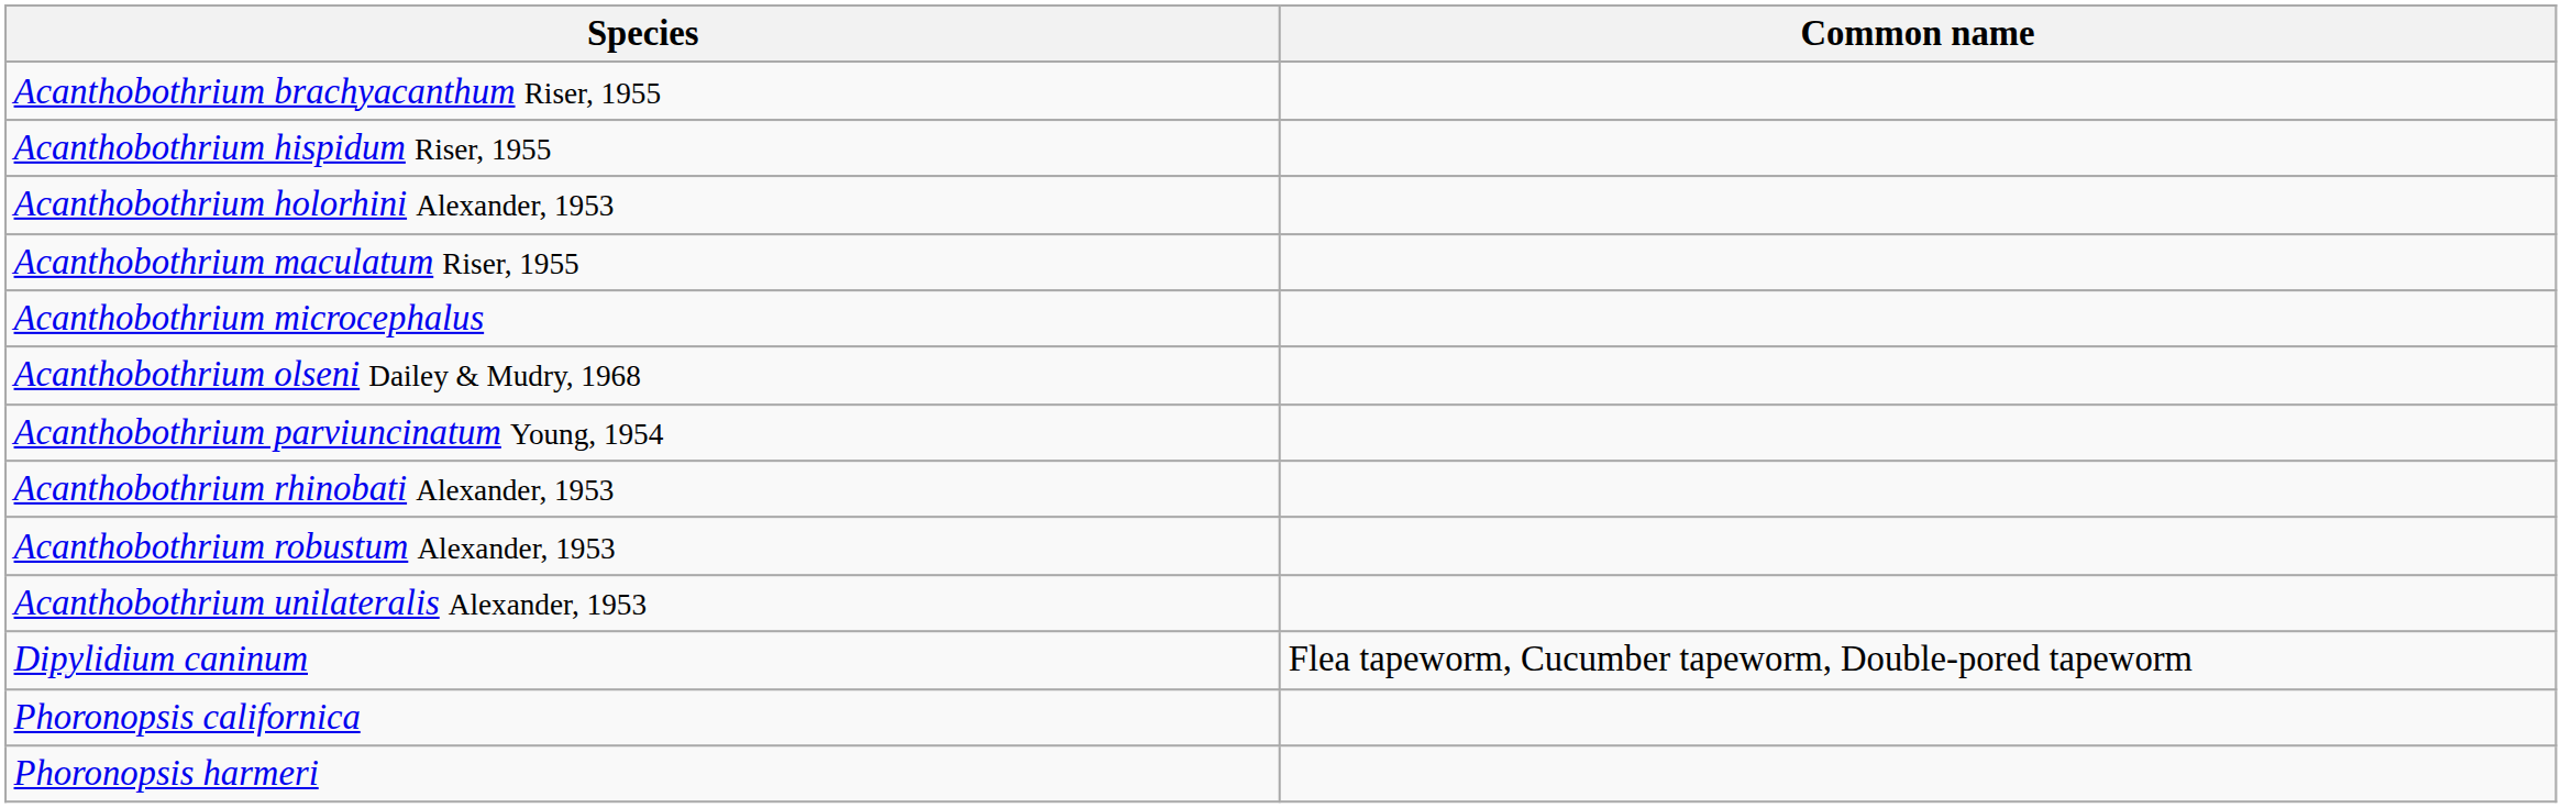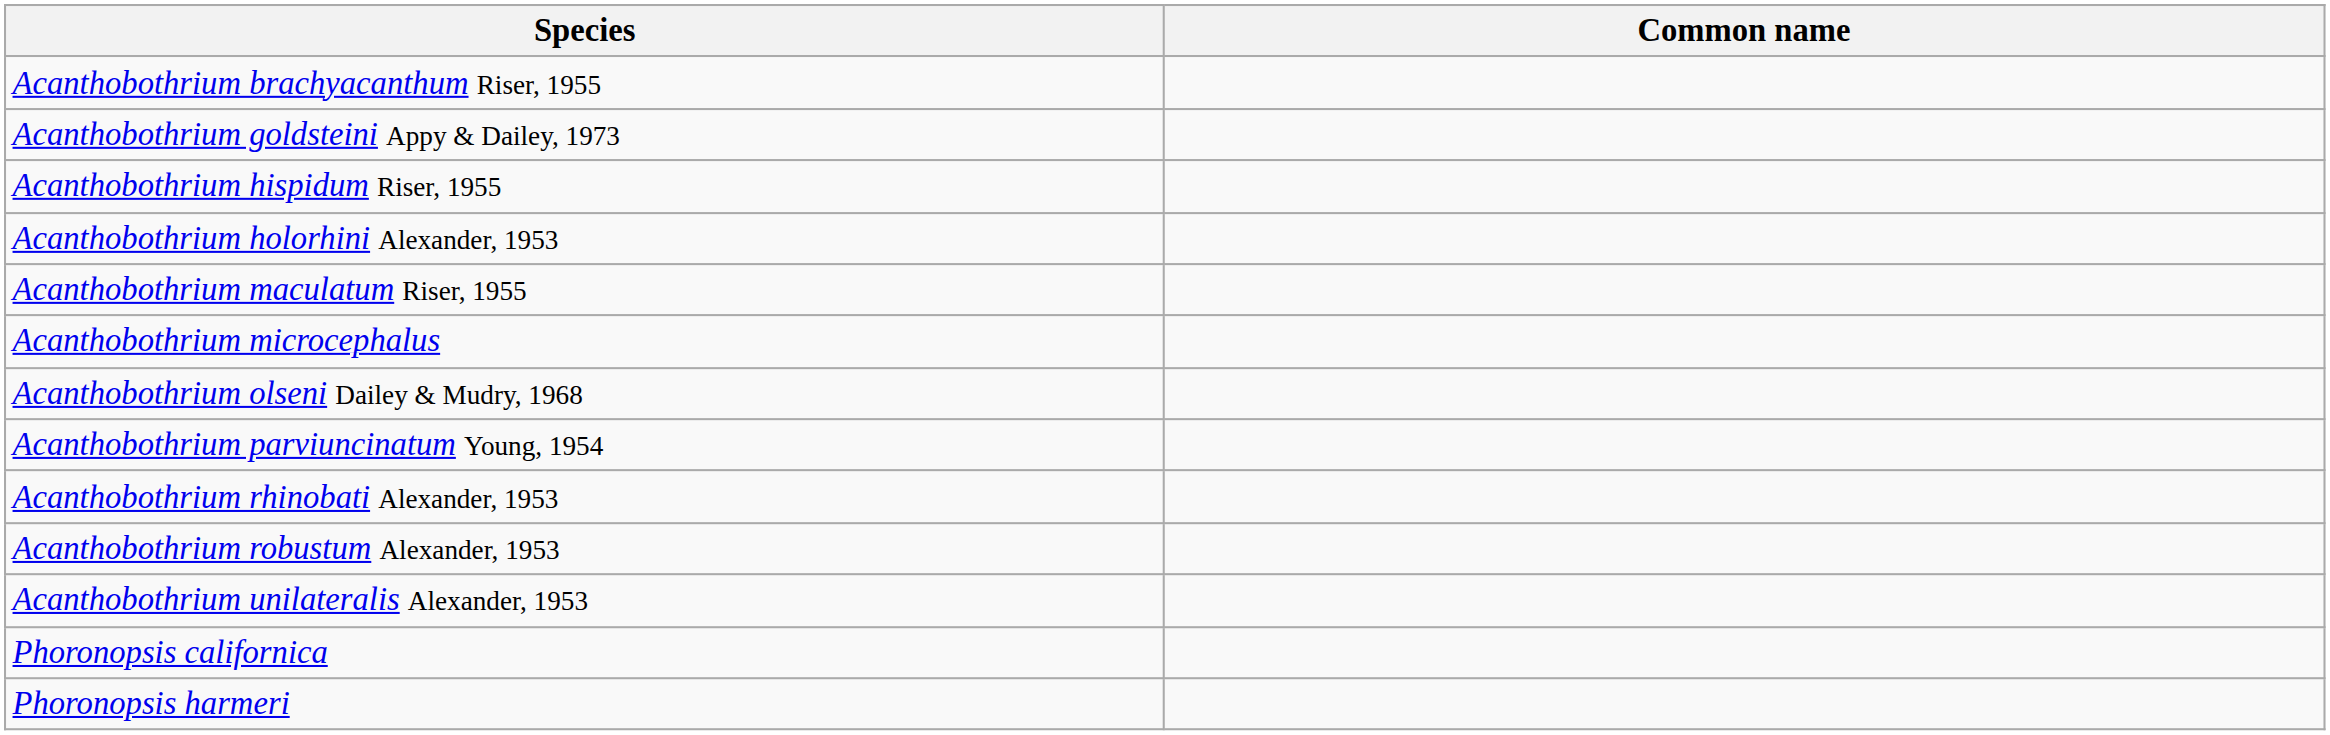+ row: Acanthobothrium goldsteini Appy & Dailey, 1973
- row: Dipylidium caninum | Flea tapeworm, Cucumber tapeworm, Double-pored tapeworm
